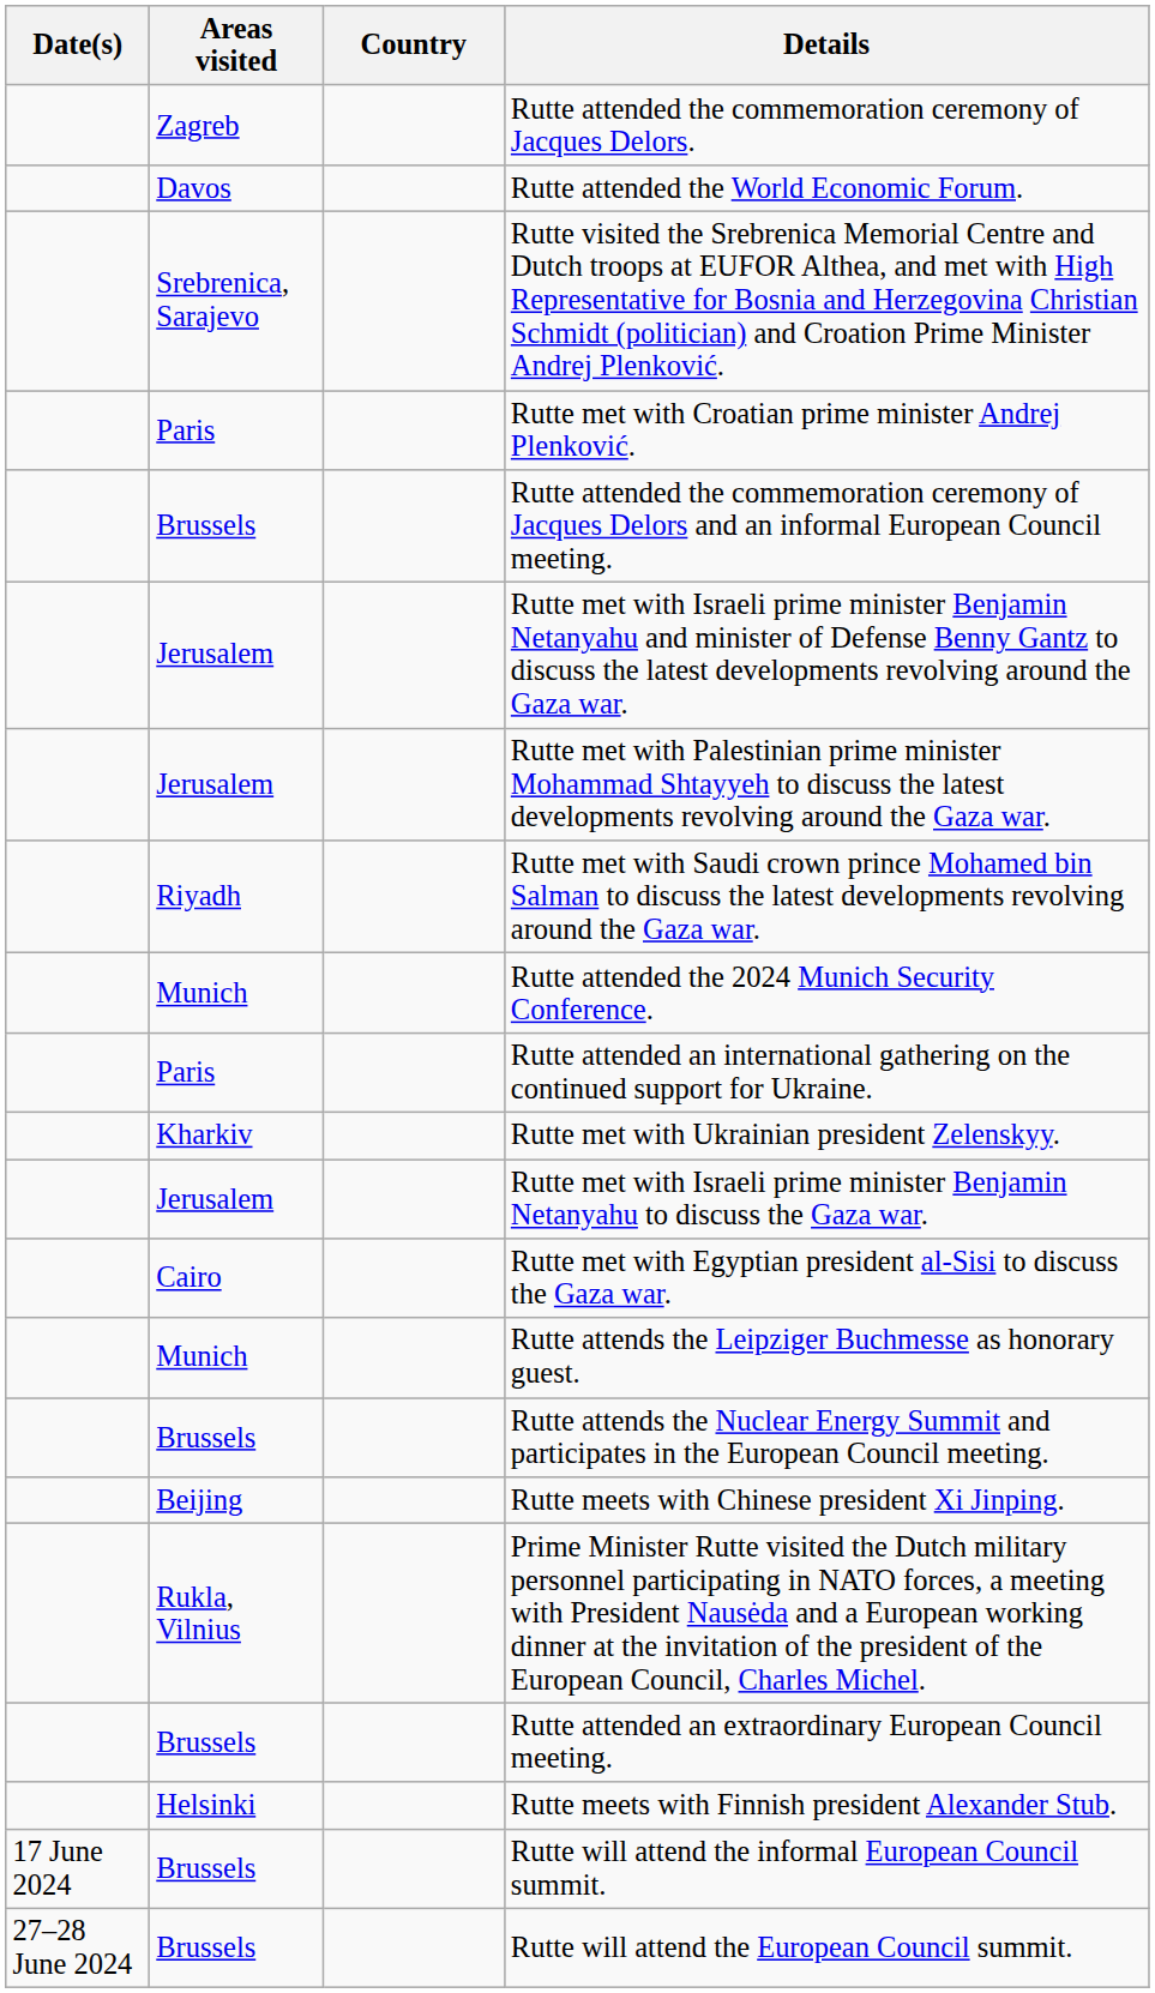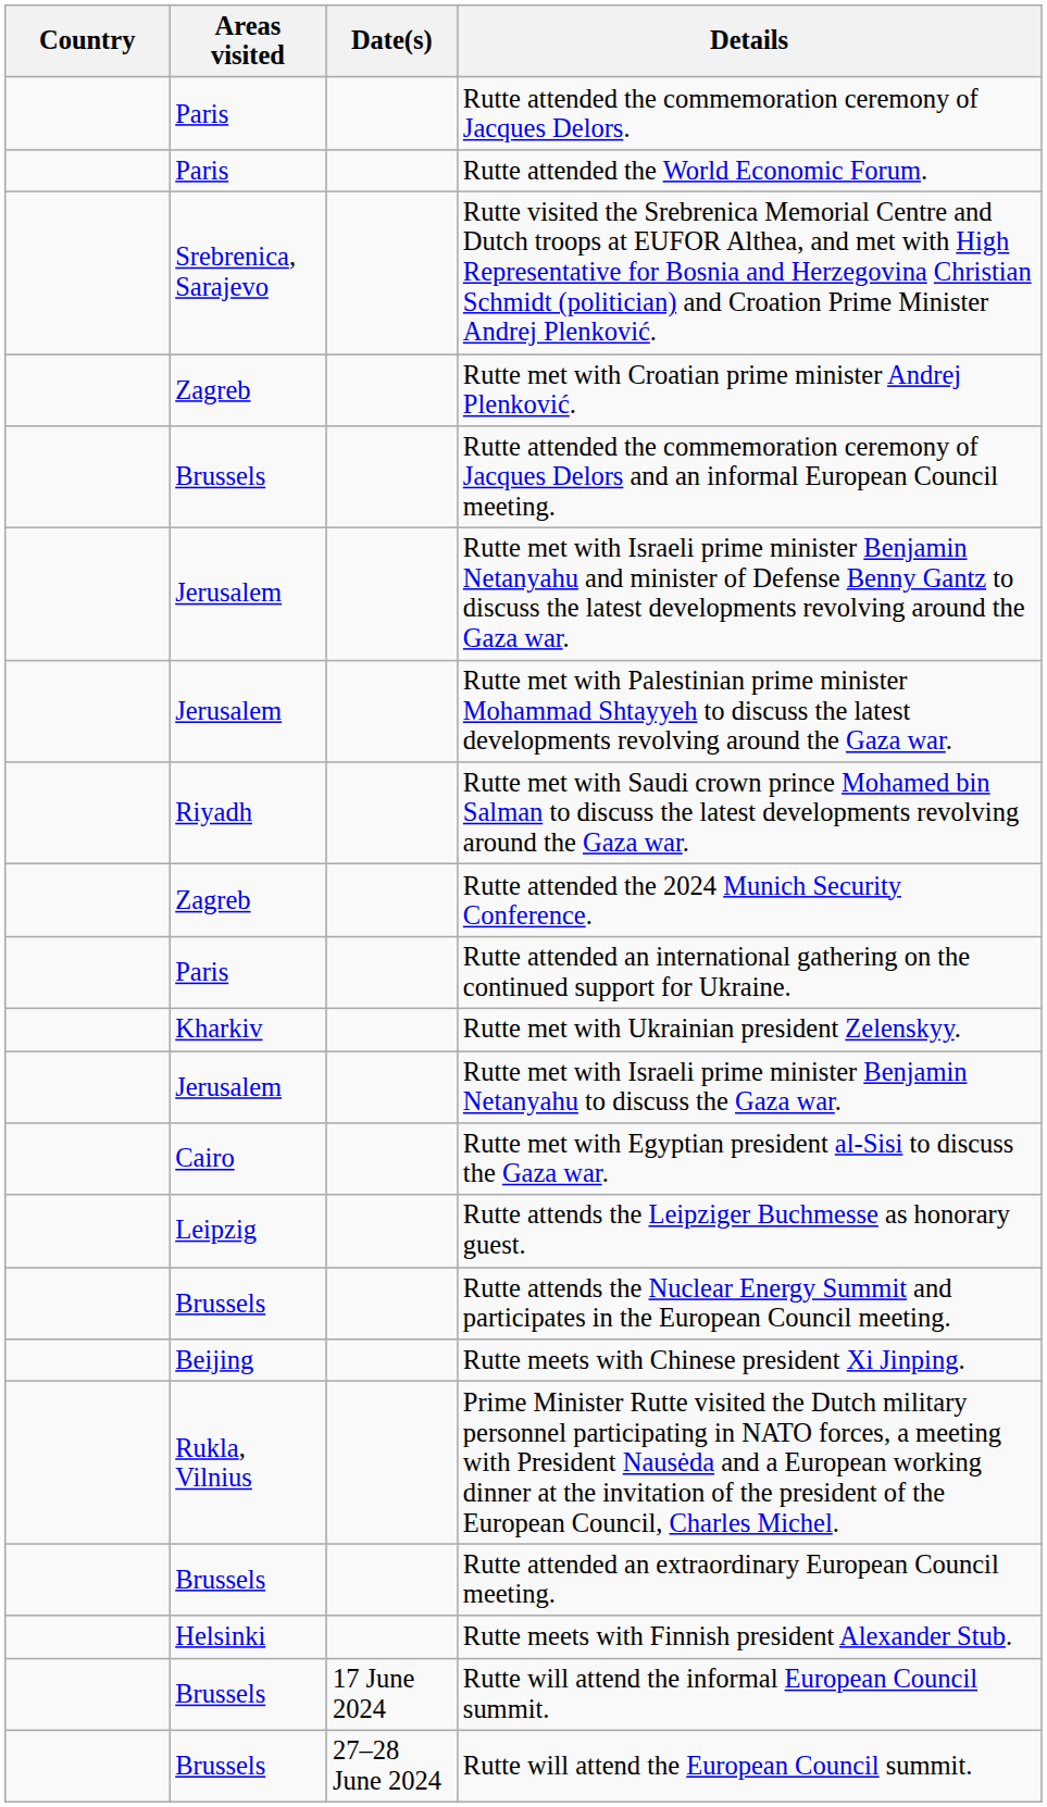columns swapped: Country <-> Date(s)
Rutte attended the commemoration ceremony of Jacques Delors. | Areas visited: Zagreb -> Paris
Rutte attended the World Economic Forum. | Areas visited: Davos -> Paris
Rutte met with Croatian prime minister Andrej Plenković. | Areas visited: Paris -> Zagreb
Rutte attended the 2024 Munich Security Conference. | Areas visited: Munich -> Zagreb
Rutte attends the Leipziger Buchmesse as honorary guest. | Areas visited: Munich -> Leipzig
